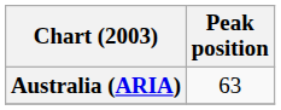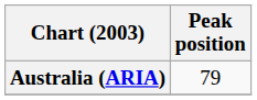Australia (ARIA) | Peak position: 63 -> 79
